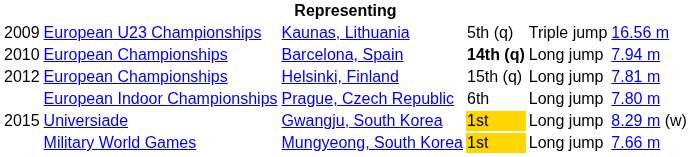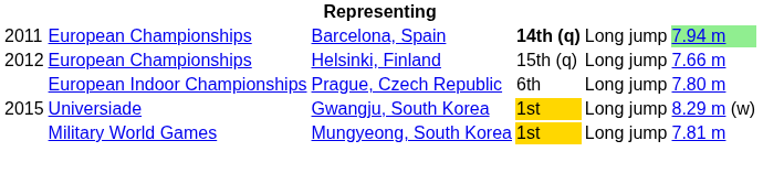- row: 2009 | European U23 Championships | Kaunas, Lithuania | 5th (q) | Triple jump | 16.56 m
Barcelona, Spain | column 1: 2010 -> 2011
Barcelona, Spain | column 6: no background -> lightgreen background
Helsinki, Finland | column 6: 7.81 m -> 7.66 m
Mungyeong, South Korea | column 6: 7.66 m -> 7.81 m
